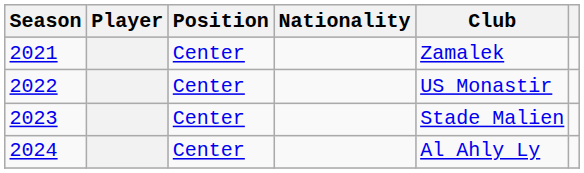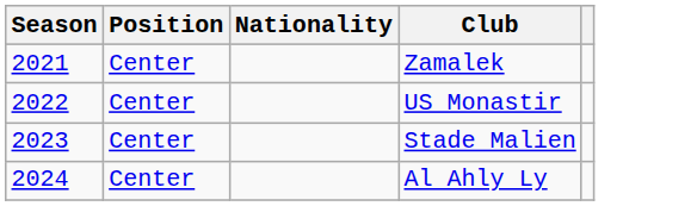- column: Player
